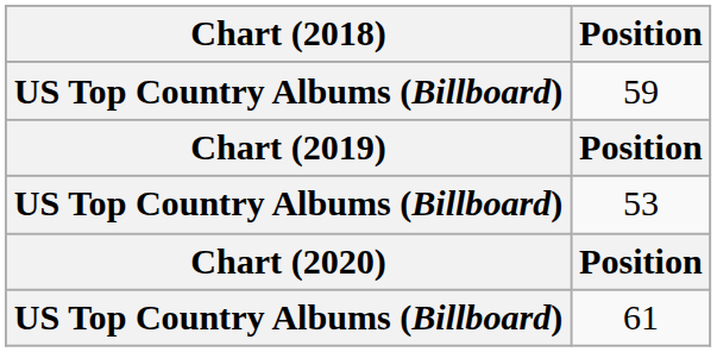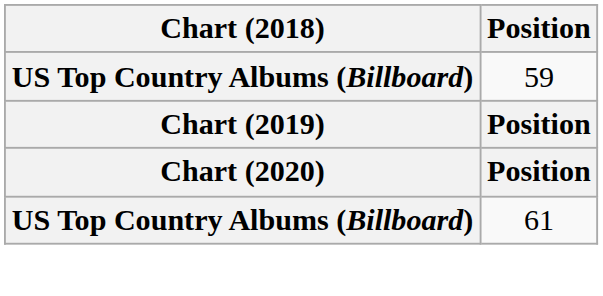- row: US Top Country Albums (Billboard) | 53
